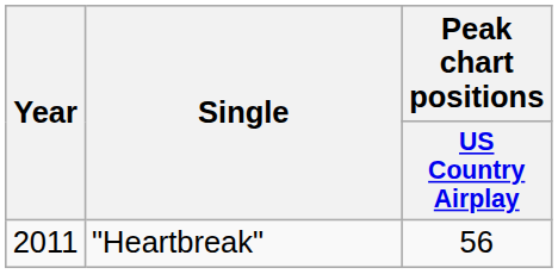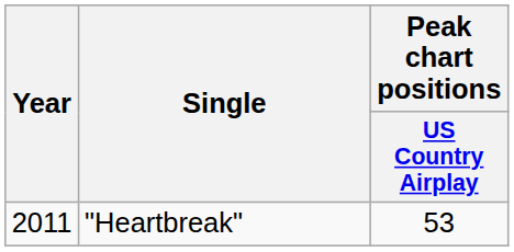"Heartbreak" | Peak chart positions / US Country Airplay: 56 -> 53
